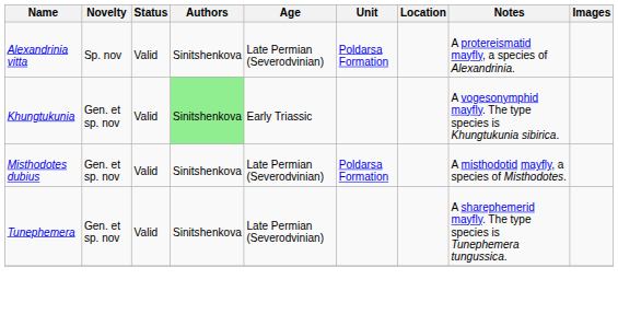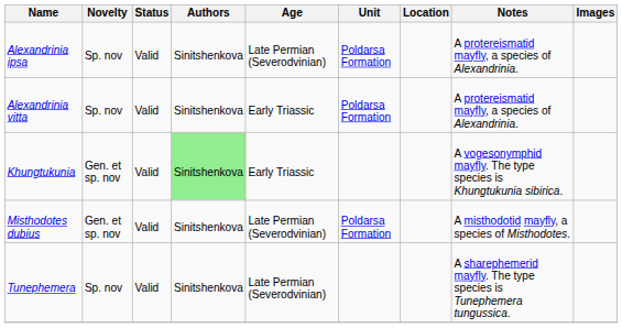+ row: Alexandrinia ipsa | Sp. nov | Valid | Sinitshenkova | Late Permian (Severodvinian) | Poldarsa Formation | A protereismatid mayfly, a species of Alexandrinia.
Alexandrinia vitta | Age: Late Permian (Severodvinian) -> Early Triassic
Tunephemera | Novelty: Gen. et sp. nov -> Sp. nov
